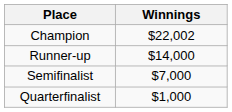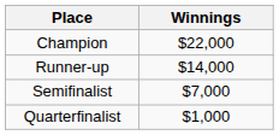Champion | Winnings: $22,002 -> $22,000
